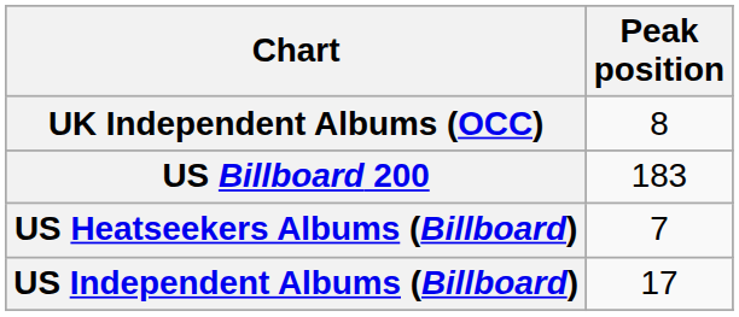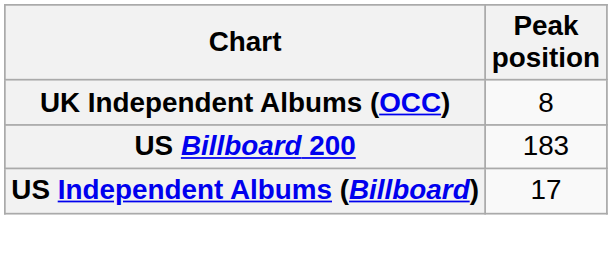- row: US Heatseekers Albums (Billboard) | 7
